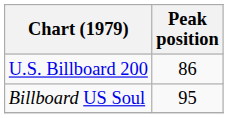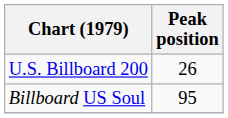U.S. Billboard 200 | Peak position: 86 -> 26
